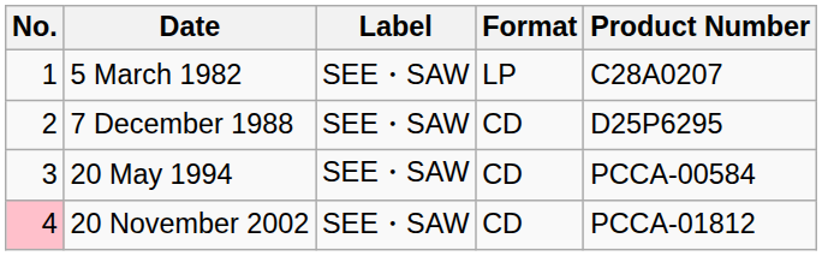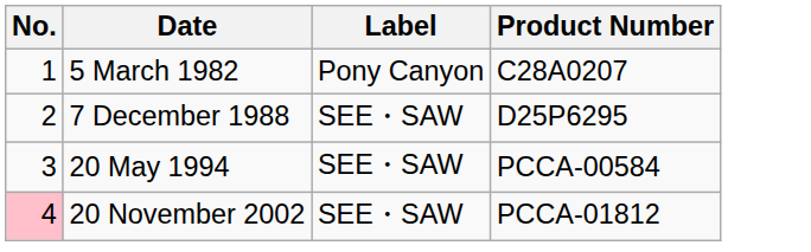- column: Format | LP | CD | CD | CD
5 March 1982 | Label: SEE・SAW -> Pony Canyon
